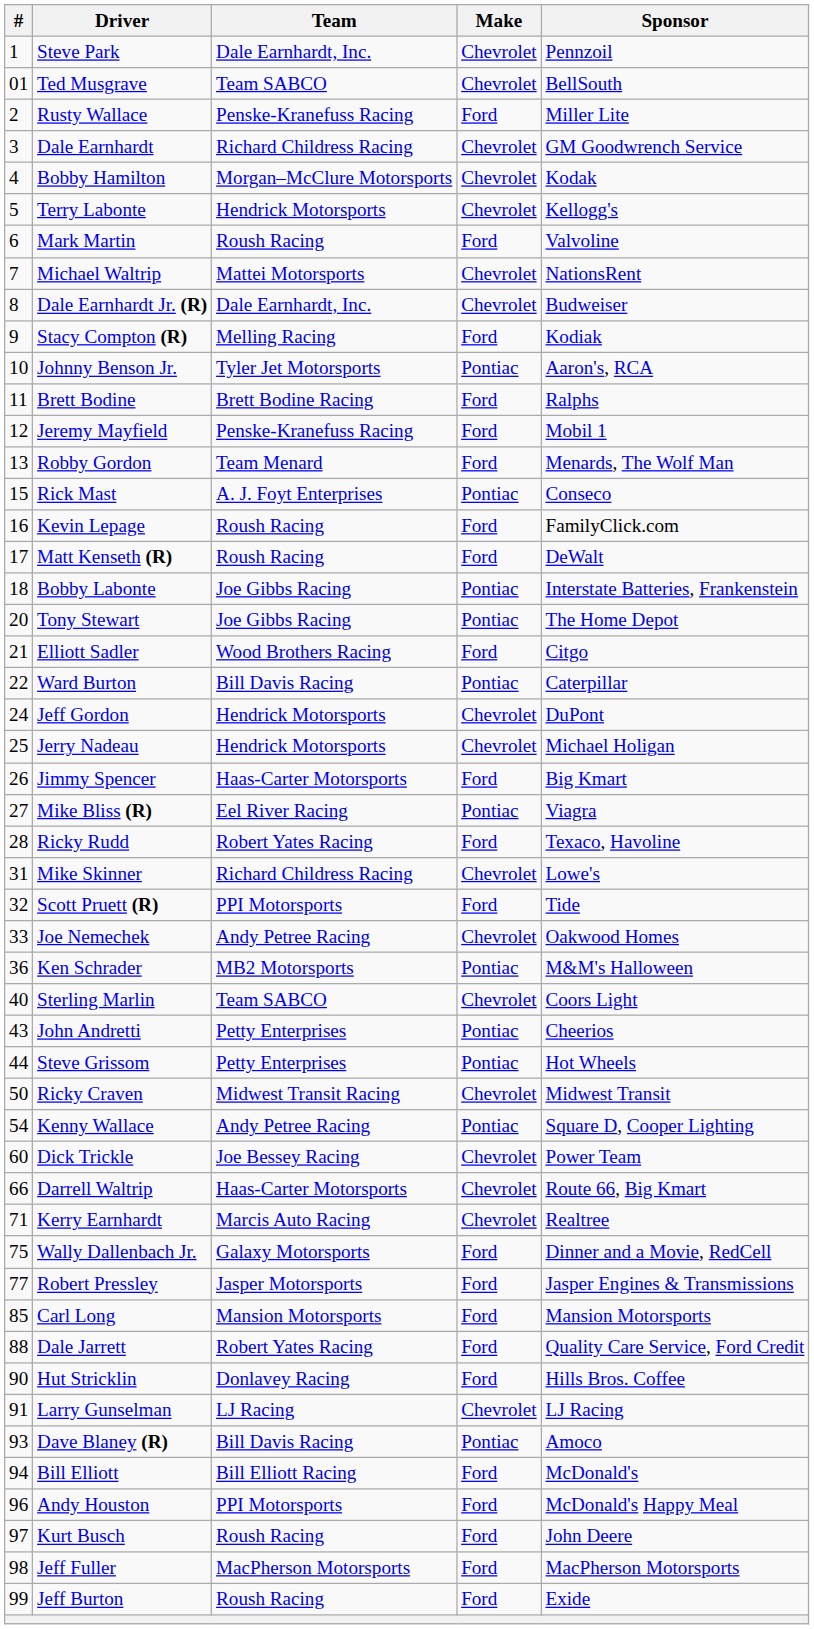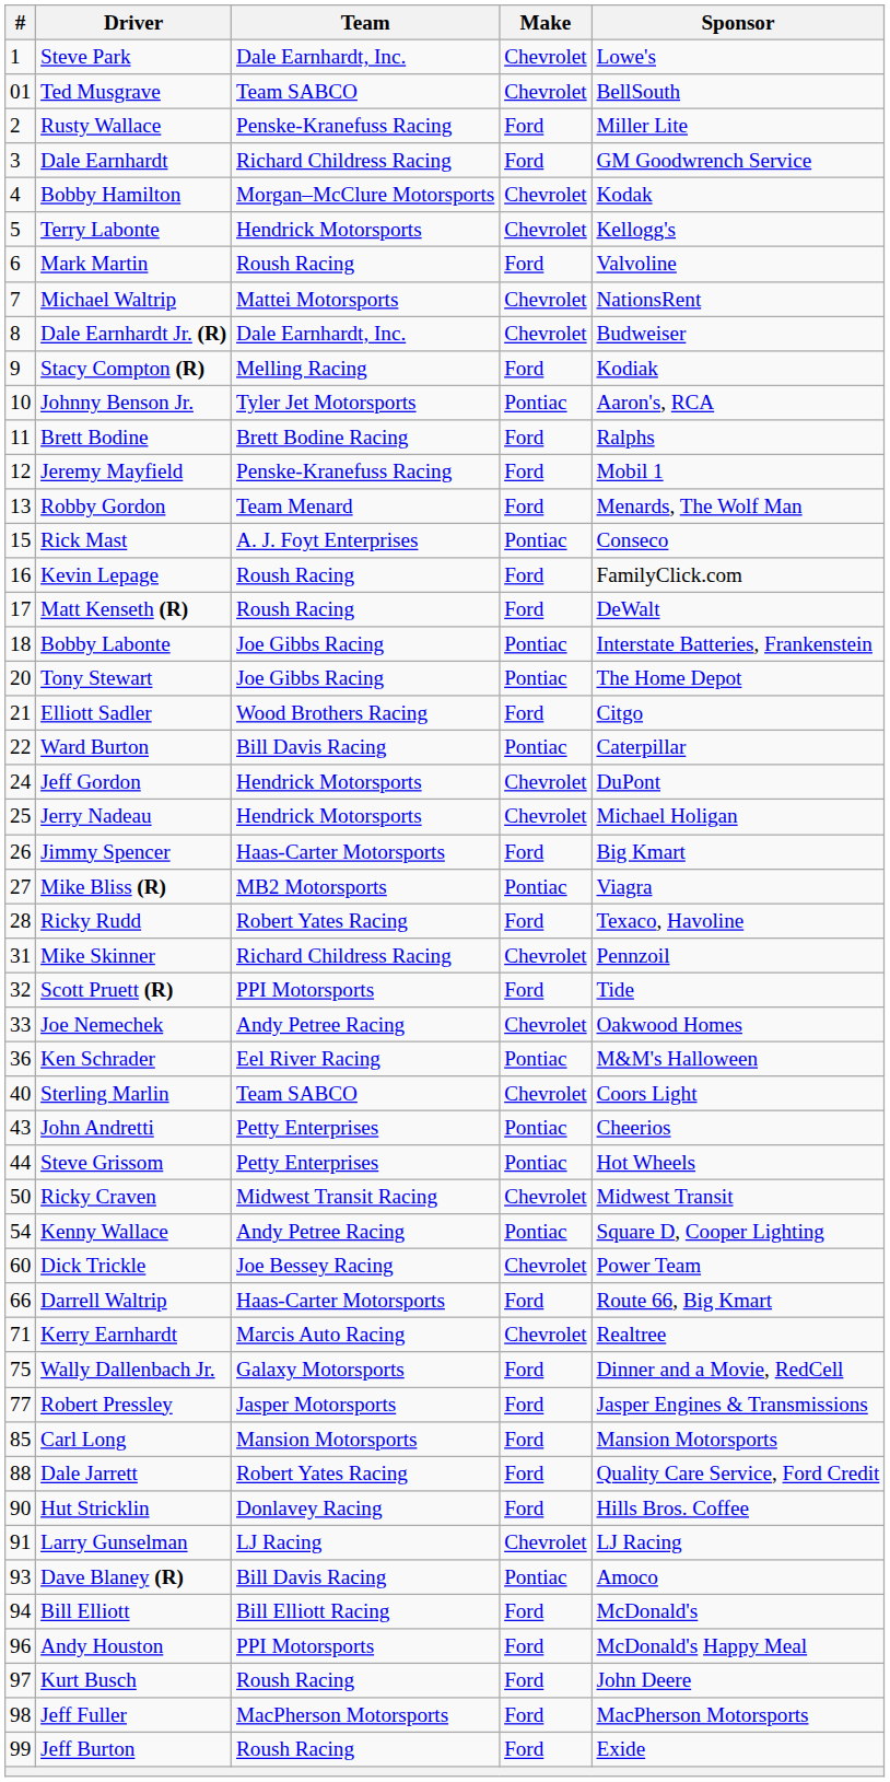Steve Park | Sponsor: Pennzoil -> Lowe's
Dale Earnhardt | Make: Chevrolet -> Ford
Mike Bliss (R) | Team: Eel River Racing -> MB2 Motorsports
Mike Skinner | Sponsor: Lowe's -> Pennzoil
Ken Schrader | Team: MB2 Motorsports -> Eel River Racing
Darrell Waltrip | Make: Chevrolet -> Ford
